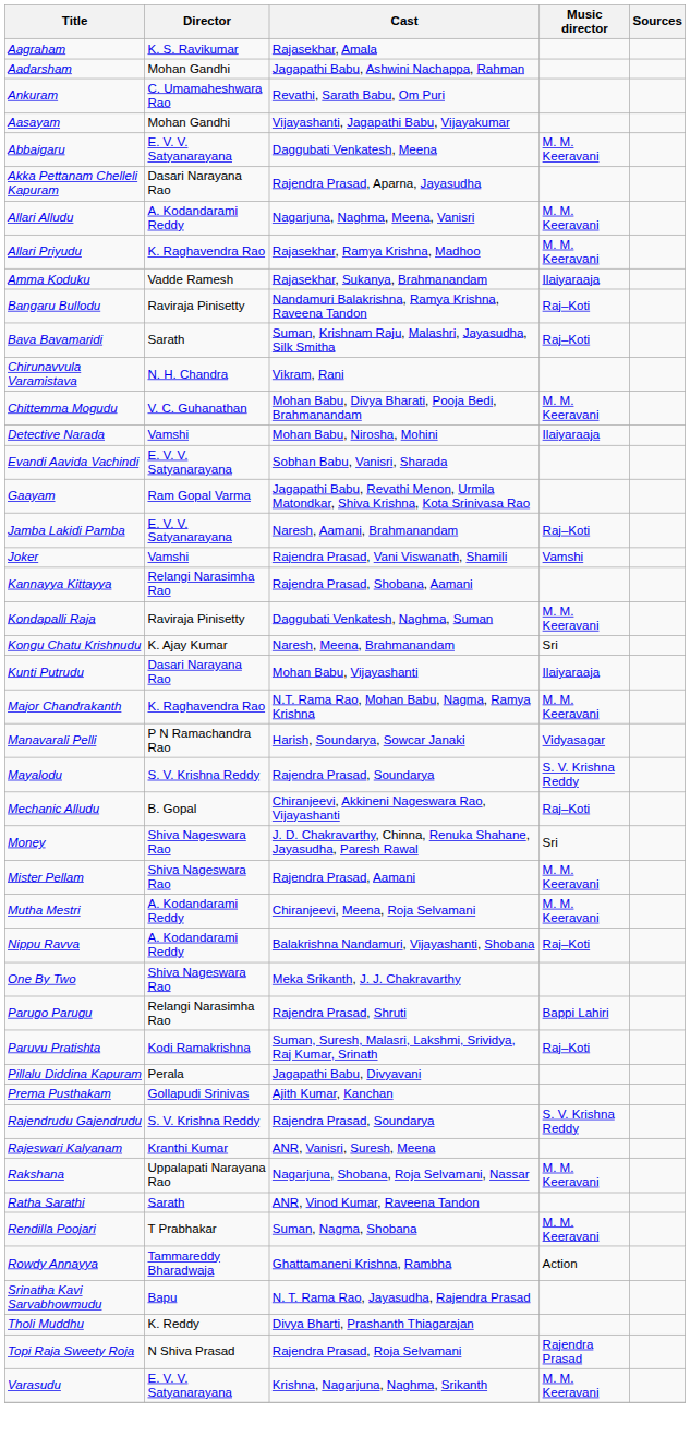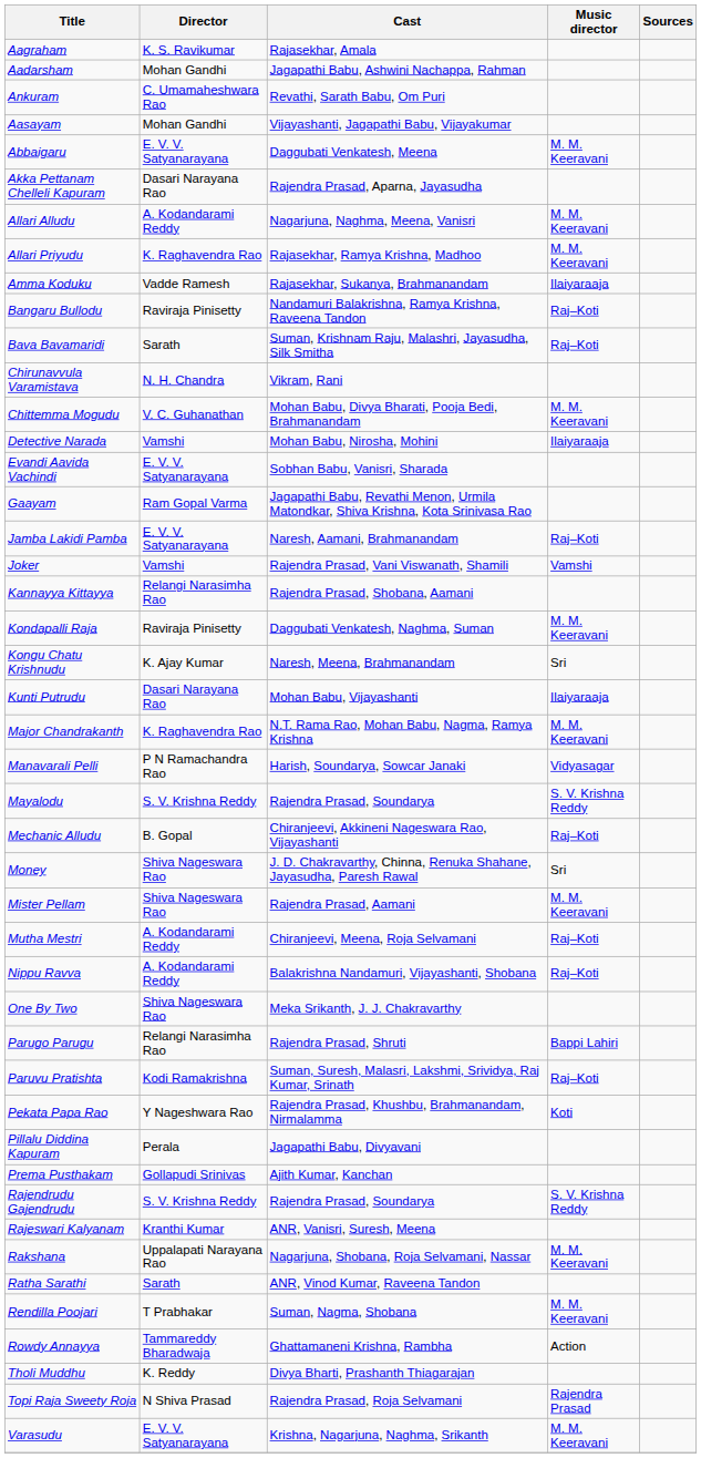Mutha Mestri | Music director: M. M. Keeravani -> Raj–Koti
+ row: Pekata Papa Rao | Y Nageshwara Rao | Rajendra Prasad, Khushbu, Brahmanandam, Nirmalamma | Koti
- row: Srinatha Kavi Sarvabhowmudu | Bapu | N. T. Rama Rao, Jayasudha, Rajendra Prasad
